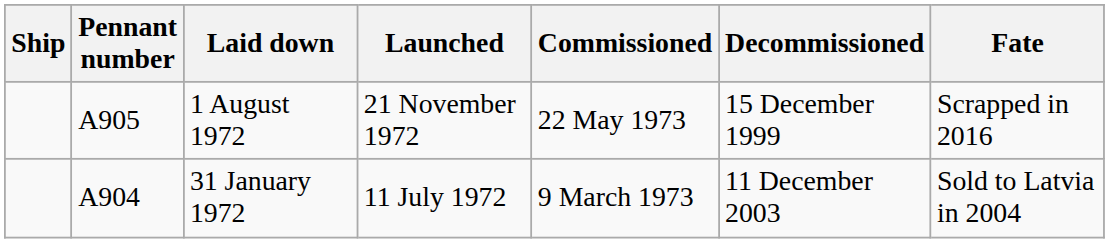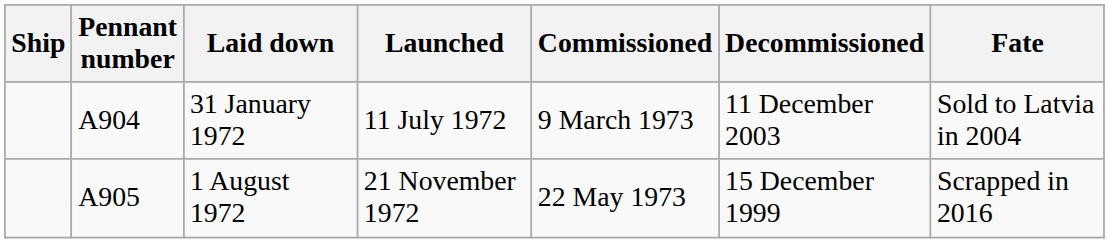rows swapped: 31 January 1972 <-> 1 August 1972
